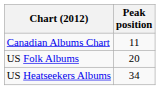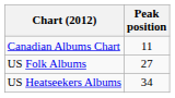US Folk Albums | Peak position: 20 -> 27
